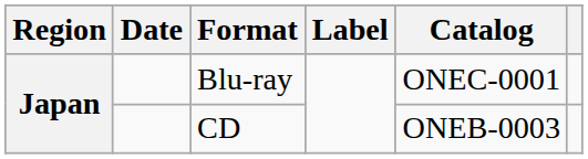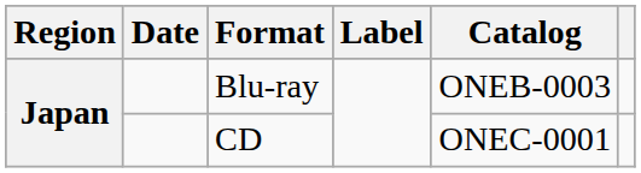Blu-ray | Catalog: ONEC-0001 -> ONEB-0003
CD | Catalog: ONEB-0003 -> ONEC-0001
